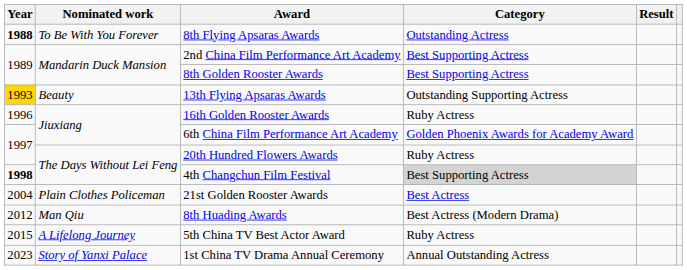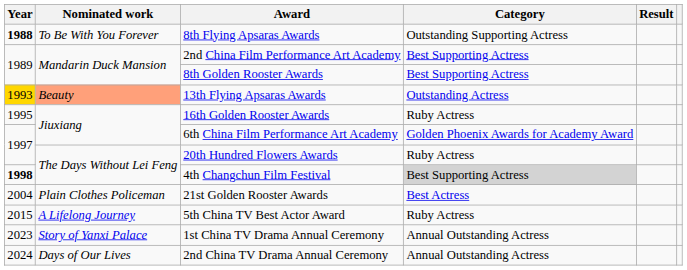8th Flying Apsaras Awards | Category: Outstanding Actress -> Outstanding Supporting Actress
13th Flying Apsaras Awards | Nominated work: no background -> lightsalmon background
13th Flying Apsaras Awards | Category: Outstanding Supporting Actress -> Outstanding Actress
16th Golden Rooster Awards | Year: 1996 -> 1995
- row: 2012 | Man Qiu | 8th Huading Awards | Best Actress (Modern Drama)
+ row: 2024 | Days of Our Lives | 2nd China TV Drama Annual Ceremony | Annual Outstanding Actress
